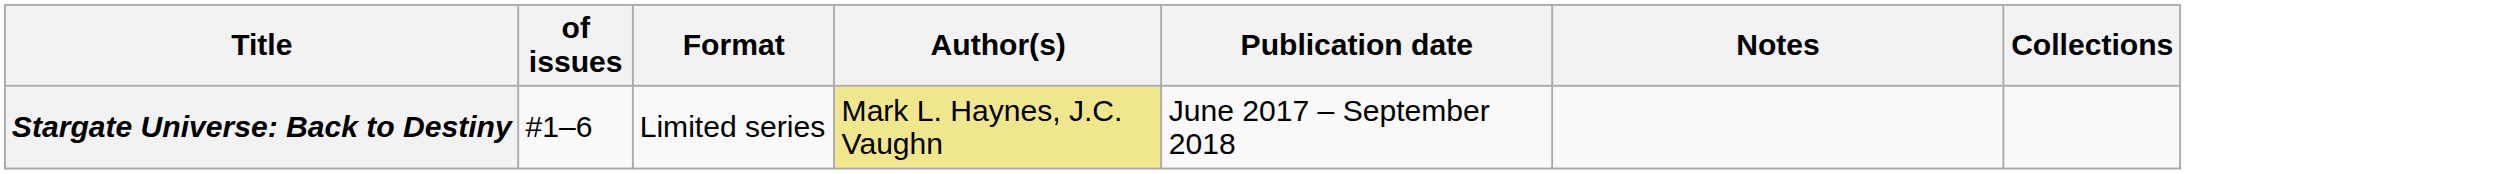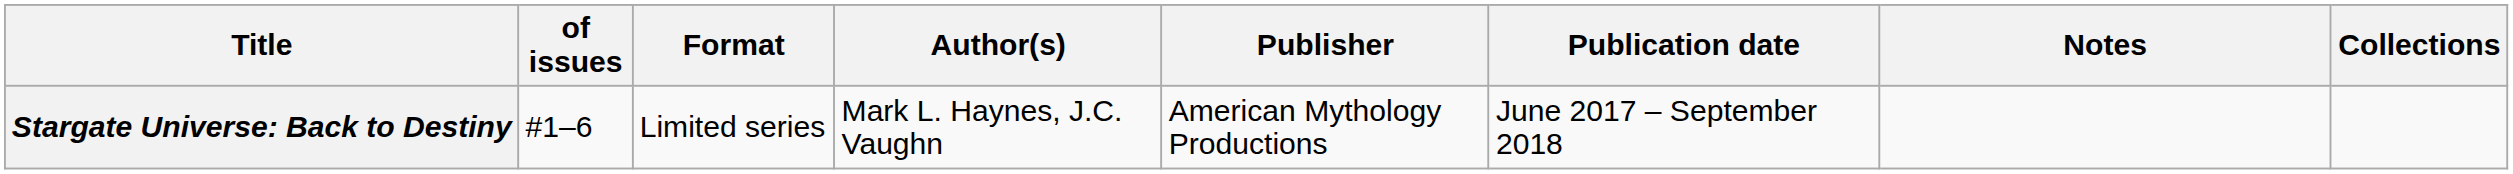+ column: Publisher | American Mythology Productions
Stargate Universe: Back to Destiny | Author(s): khaki background -> no background
